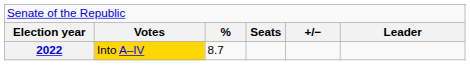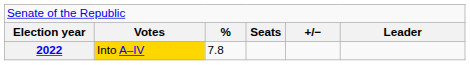2022 | column 3: 8.7 -> 7.8
